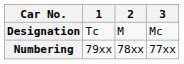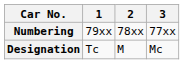rows swapped: Designation <-> Numbering
